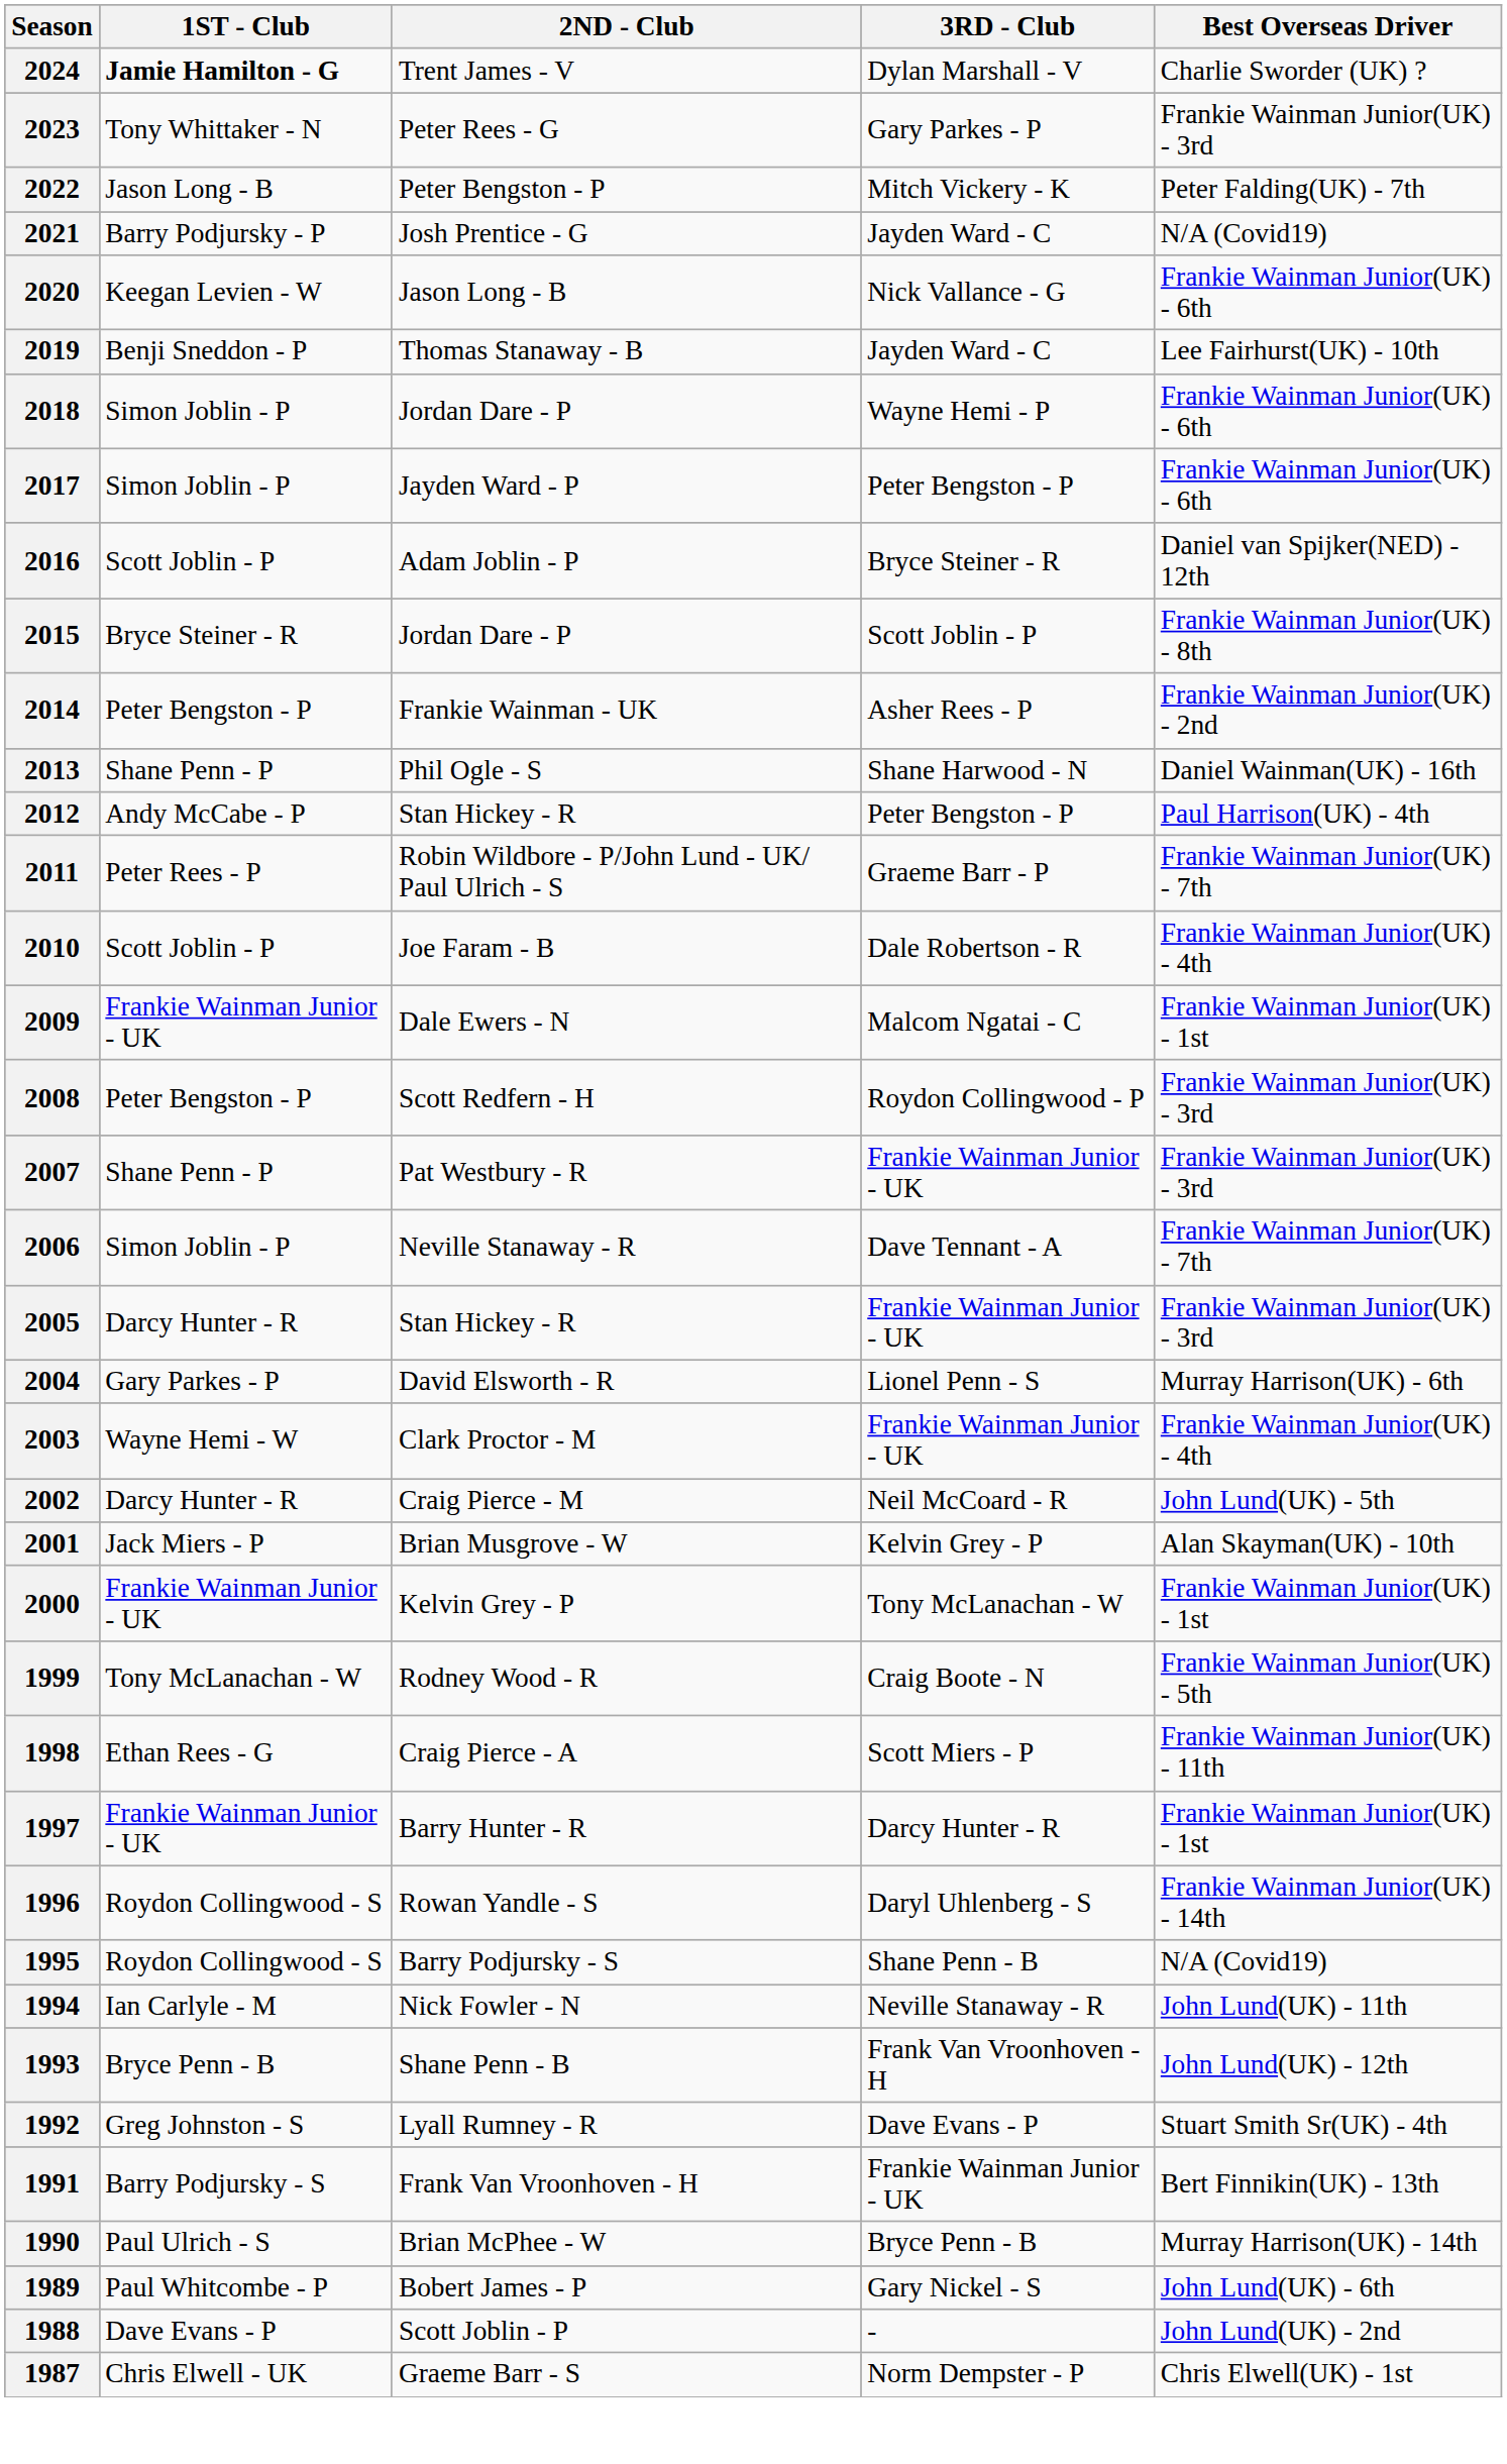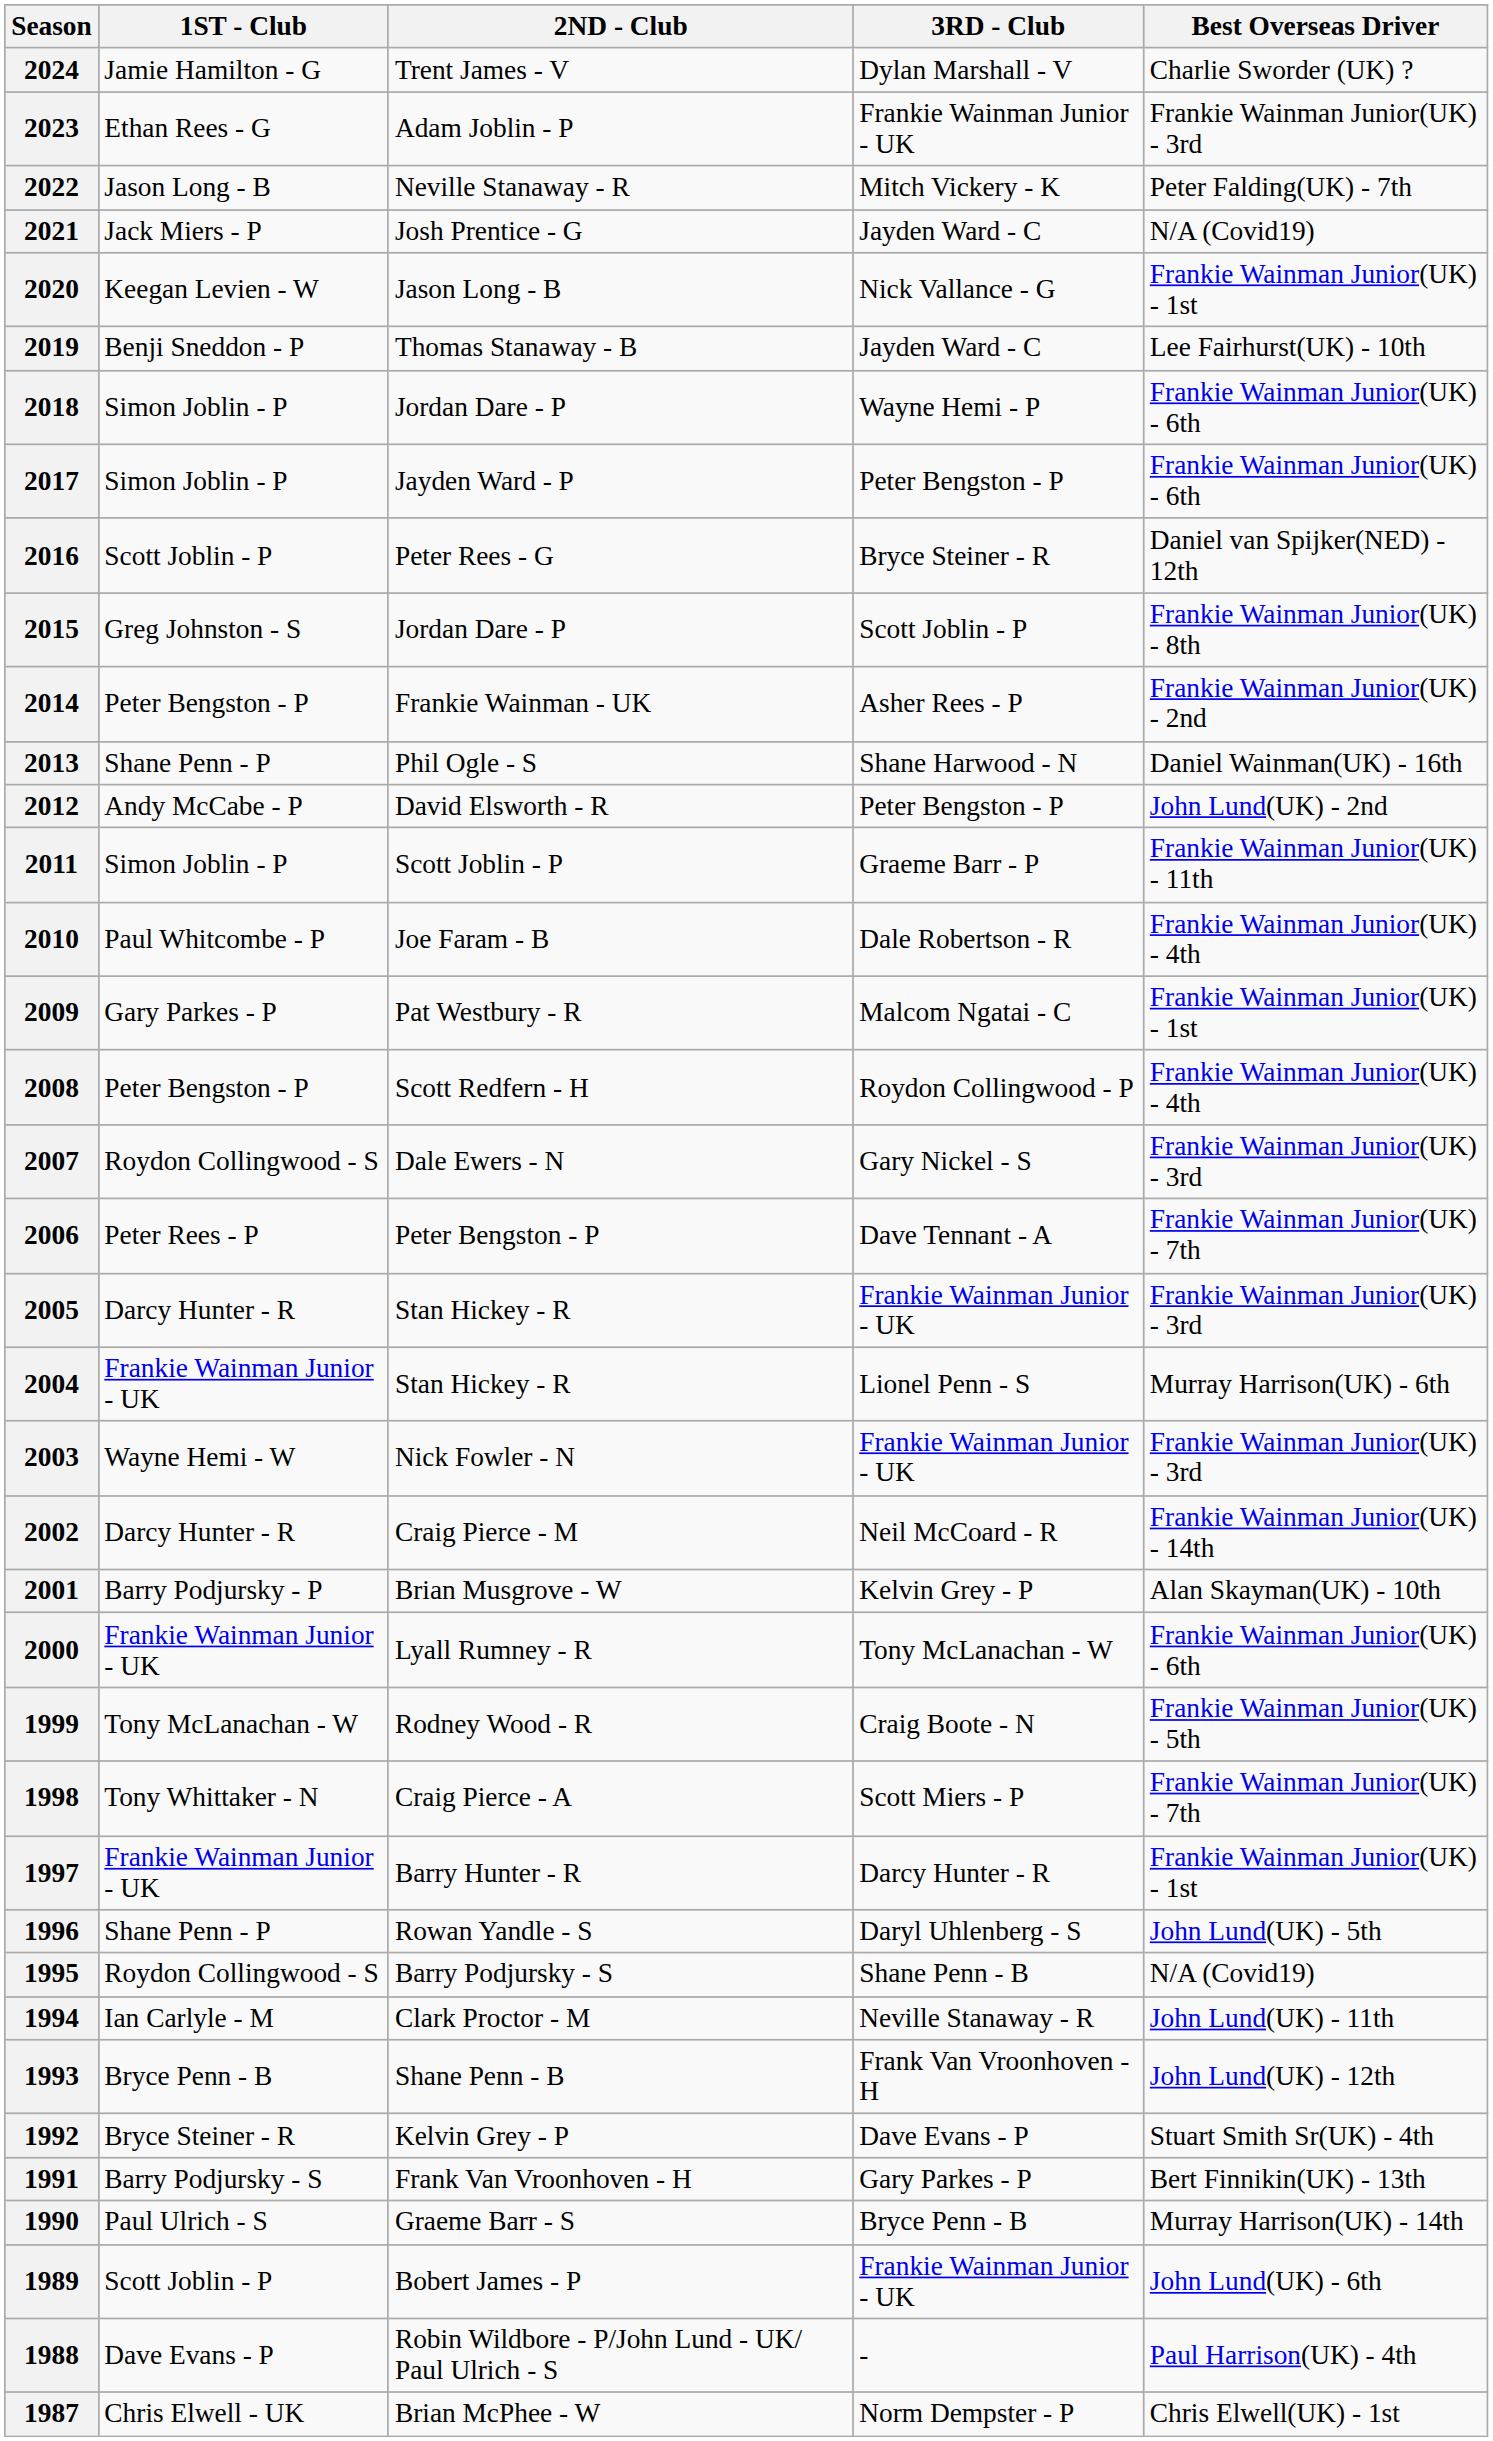2024 | 1ST - Club: bold -> normal
2023 | 1ST - Club: Tony Whittaker - N -> Ethan Rees - G
2023 | 2ND - Club: Peter Rees - G -> Adam Joblin - P
2023 | 3RD - Club: Gary Parkes - P -> Frankie Wainman Junior - UK
2022 | 2ND - Club: Peter Bengston - P -> Neville Stanaway - R
2021 | 1ST - Club: Barry Podjursky - P -> Jack Miers - P
2020 | Best Overseas Driver: Frankie Wainman Junior(UK) - 6th -> Frankie Wainman Junior(UK) - 1st
2016 | 2ND - Club: Adam Joblin - P -> Peter Rees - G
2015 | 1ST - Club: Bryce Steiner - R -> Greg Johnston - S
2012 | 2ND - Club: Stan Hickey - R -> David Elsworth - R
2012 | Best Overseas Driver: Paul Harrison(UK) - 4th -> John Lund(UK) - 2nd
2011 | 1ST - Club: Peter Rees - P -> Simon Joblin - P
2011 | 2ND - Club: Robin Wildbore - P/John Lund - UK/ Paul Ulrich - S -> Scott Joblin - P
2011 | Best Overseas Driver: Frankie Wainman Junior(UK) - 7th -> Frankie Wainman Junior(UK) - 11th
2010 | 1ST - Club: Scott Joblin - P -> Paul Whitcombe - P
2009 | 1ST - Club: Frankie Wainman Junior - UK -> Gary Parkes - P
2009 | 2ND - Club: Dale Ewers - N -> Pat Westbury - R
2008 | Best Overseas Driver: Frankie Wainman Junior(UK) - 3rd -> Frankie Wainman Junior(UK) - 4th
2007 | 1ST - Club: Shane Penn - P -> Roydon Collingwood - S
2007 | 2ND - Club: Pat Westbury - R -> Dale Ewers - N
2007 | 3RD - Club: Frankie Wainman Junior - UK -> Gary Nickel - S
2006 | 1ST - Club: Simon Joblin - P -> Peter Rees - P
2006 | 2ND - Club: Neville Stanaway - R -> Peter Bengston - P
2004 | 1ST - Club: Gary Parkes - P -> Frankie Wainman Junior - UK
2004 | 2ND - Club: David Elsworth - R -> Stan Hickey - R
2003 | 2ND - Club: Clark Proctor - M -> Nick Fowler - N
2003 | Best Overseas Driver: Frankie Wainman Junior(UK) - 4th -> Frankie Wainman Junior(UK) - 3rd
2002 | Best Overseas Driver: John Lund(UK) - 5th -> Frankie Wainman Junior(UK) - 14th
2001 | 1ST - Club: Jack Miers - P -> Barry Podjursky - P
2000 | 2ND - Club: Kelvin Grey - P -> Lyall Rumney - R
2000 | Best Overseas Driver: Frankie Wainman Junior(UK) - 1st -> Frankie Wainman Junior(UK) - 6th
1998 | 1ST - Club: Ethan Rees - G -> Tony Whittaker - N
1998 | Best Overseas Driver: Frankie Wainman Junior(UK) - 11th -> Frankie Wainman Junior(UK) - 7th
1996 | 1ST - Club: Roydon Collingwood - S -> Shane Penn - P
1996 | Best Overseas Driver: Frankie Wainman Junior(UK) - 14th -> John Lund(UK) - 5th
1994 | 2ND - Club: Nick Fowler - N -> Clark Proctor - M
1992 | 1ST - Club: Greg Johnston - S -> Bryce Steiner - R
1992 | 2ND - Club: Lyall Rumney - R -> Kelvin Grey - P
1991 | 3RD - Club: Frankie Wainman Junior - UK -> Gary Parkes - P
1990 | 2ND - Club: Brian McPhee - W -> Graeme Barr - S
1989 | 1ST - Club: Paul Whitcombe - P -> Scott Joblin - P
1989 | 3RD - Club: Gary Nickel - S -> Frankie Wainman Junior - UK
1988 | 2ND - Club: Scott Joblin - P -> Robin Wildbore - P/John Lund - UK/ Paul Ulrich - S
1988 | Best Overseas Driver: John Lund(UK) - 2nd -> Paul Harrison(UK) - 4th
1987 | 2ND - Club: Graeme Barr - S -> Brian McPhee - W
